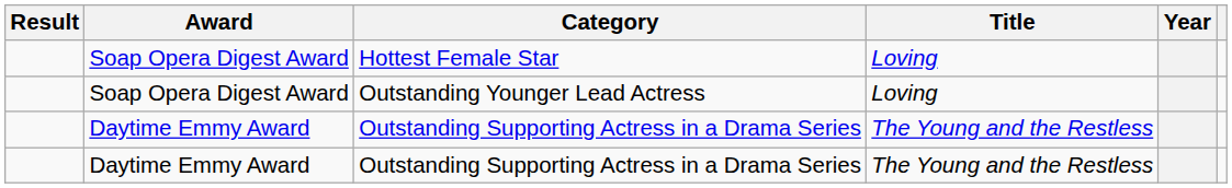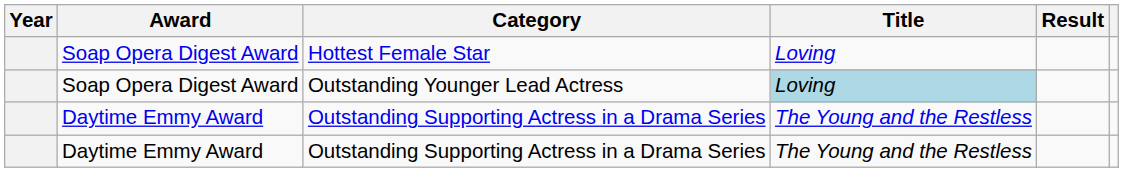columns swapped: Year <-> Result
Outstanding Younger Lead Actress | Title: no background -> lightblue background
